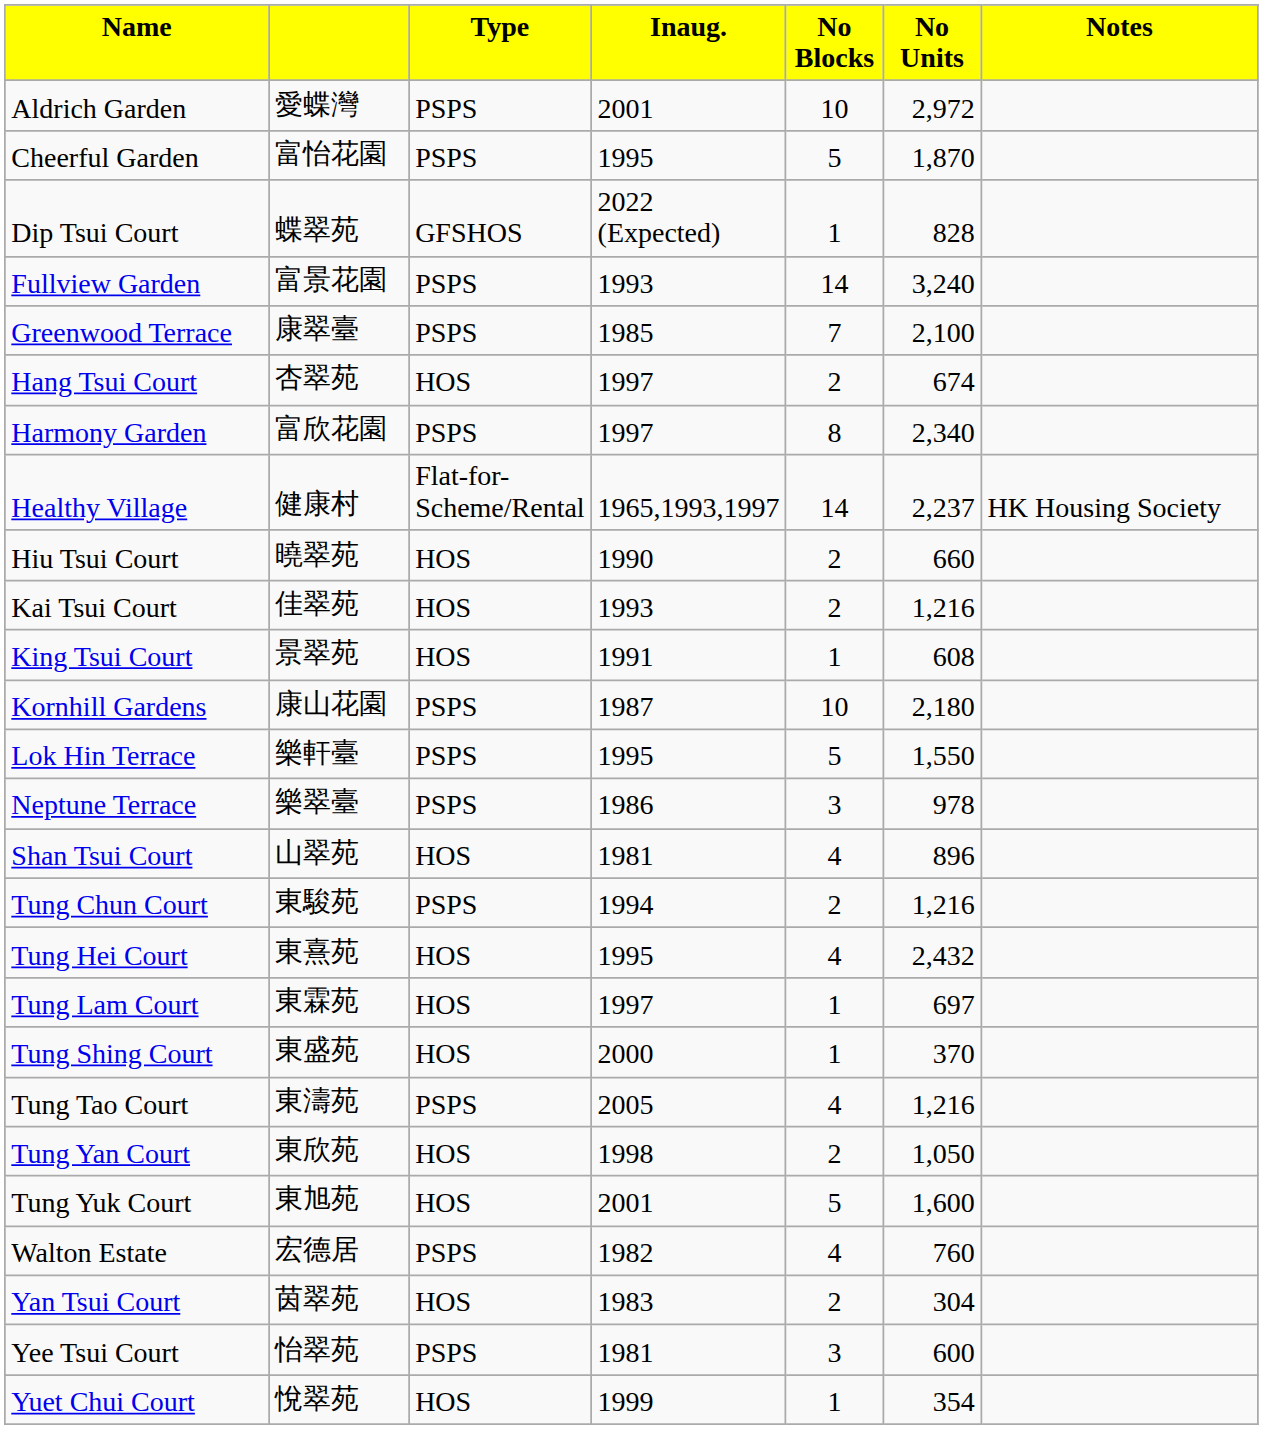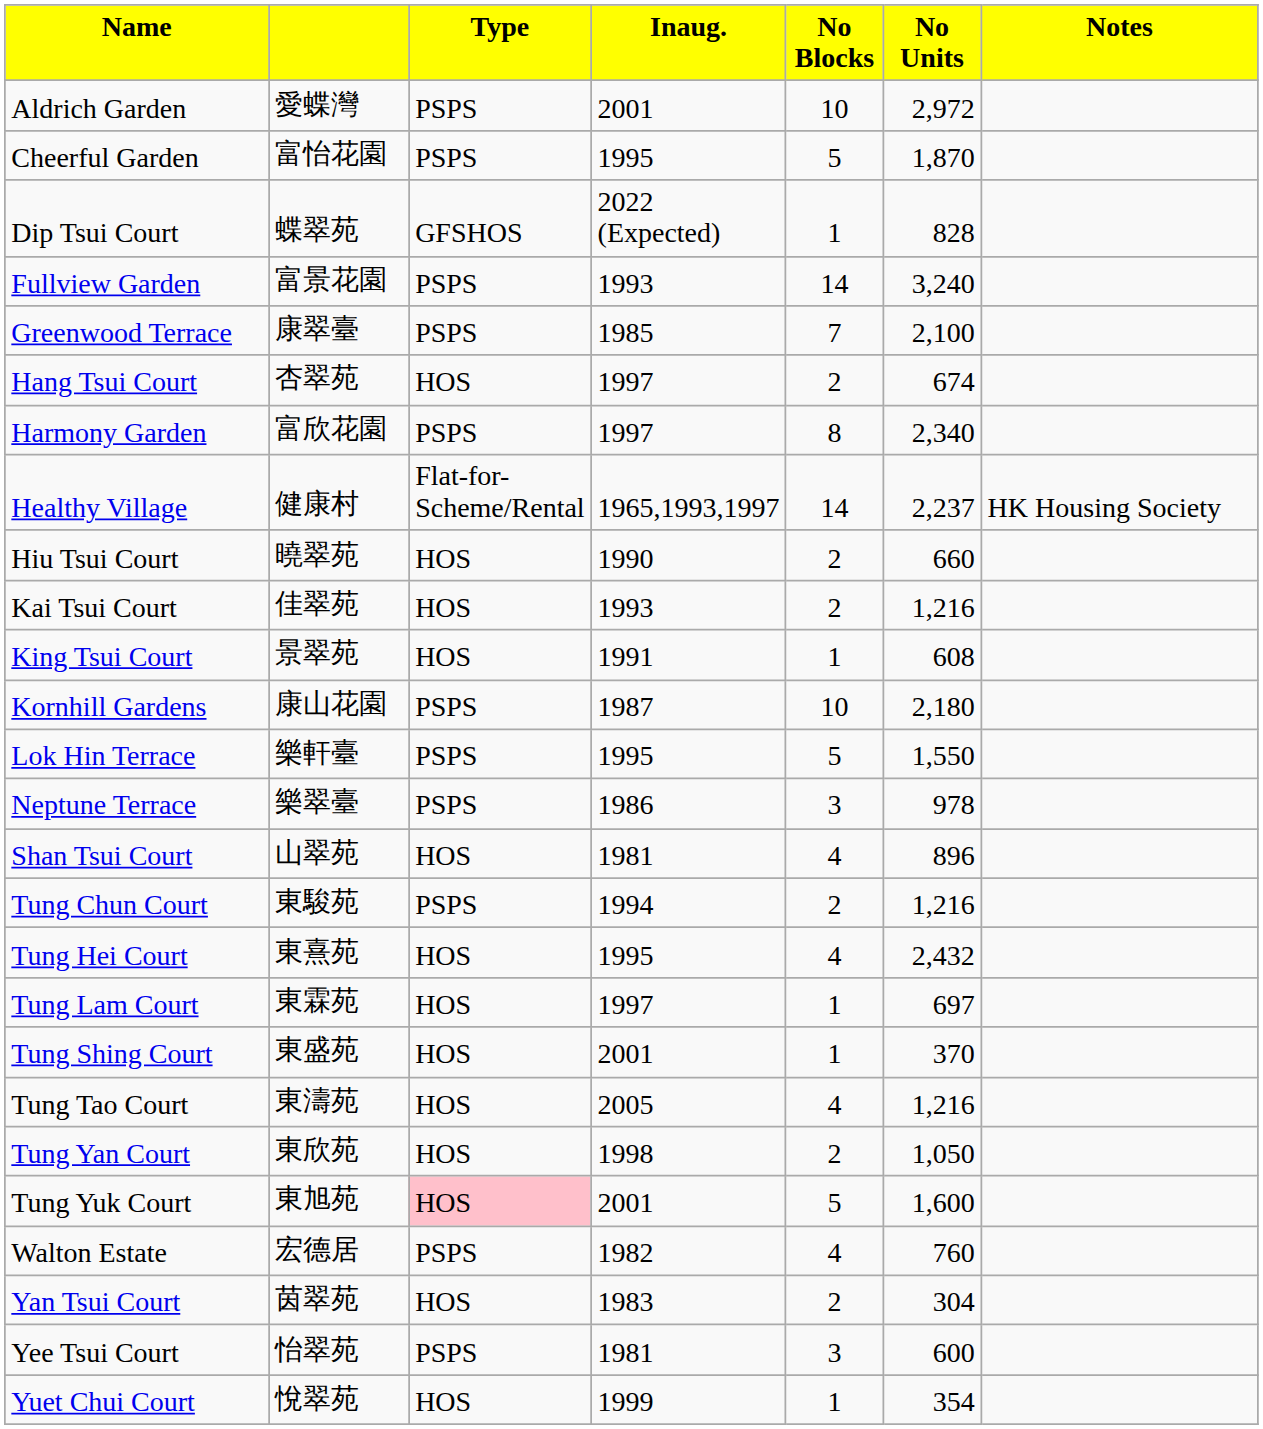Tung Shing Court | column 4: 2000 -> 2001
Tung Tao Court | column 3: PSPS -> HOS
Tung Yuk Court | column 3: no background -> pink background
